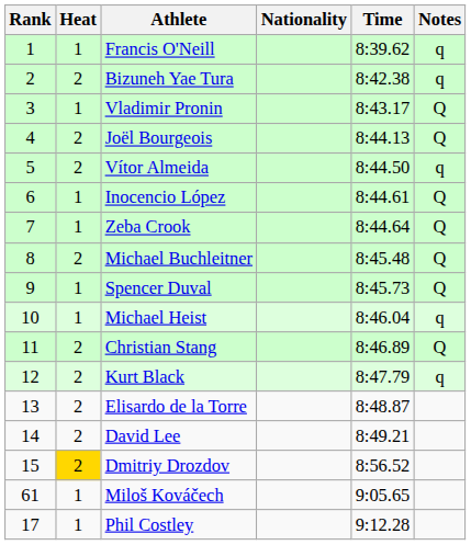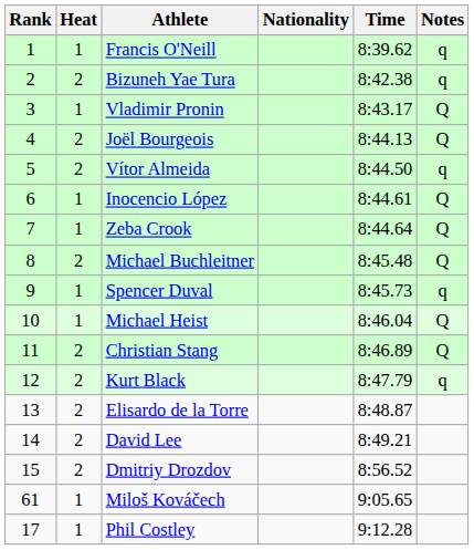Spencer Duval | Notes: Q -> q
Michael Heist | Notes: q -> Q
Dmitriy Drozdov | Heat: gold background -> no background
